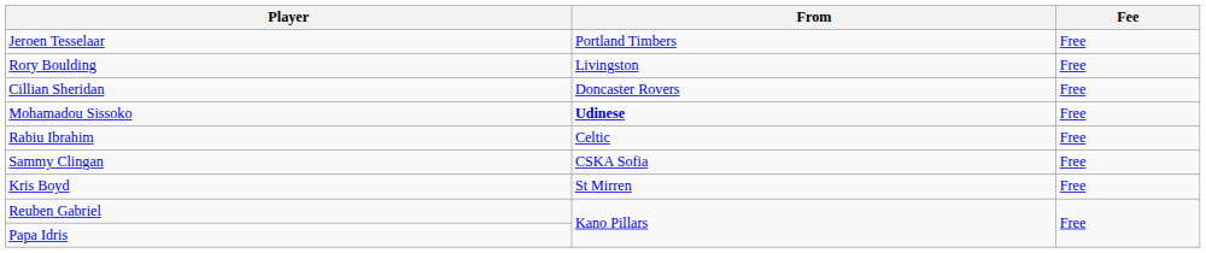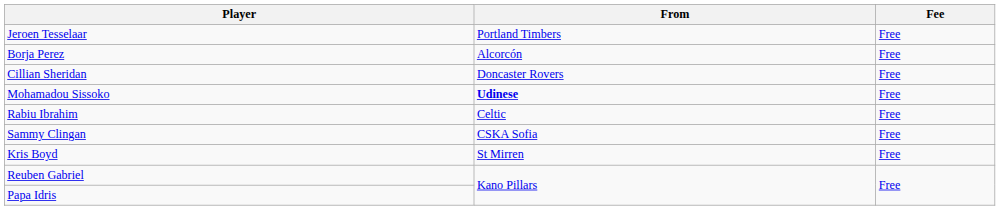- row: Rory Boulding | Livingston | Free
+ row: Borja Perez | Alcorcón | Free
